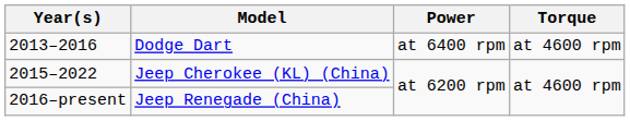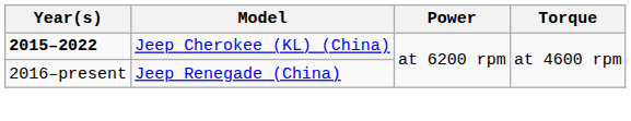- row: 2013–2016 | Dodge Dart | at 6400 rpm | at 4600 rpm
Jeep Cherokee (KL) (China) | Year(s): normal -> bold
